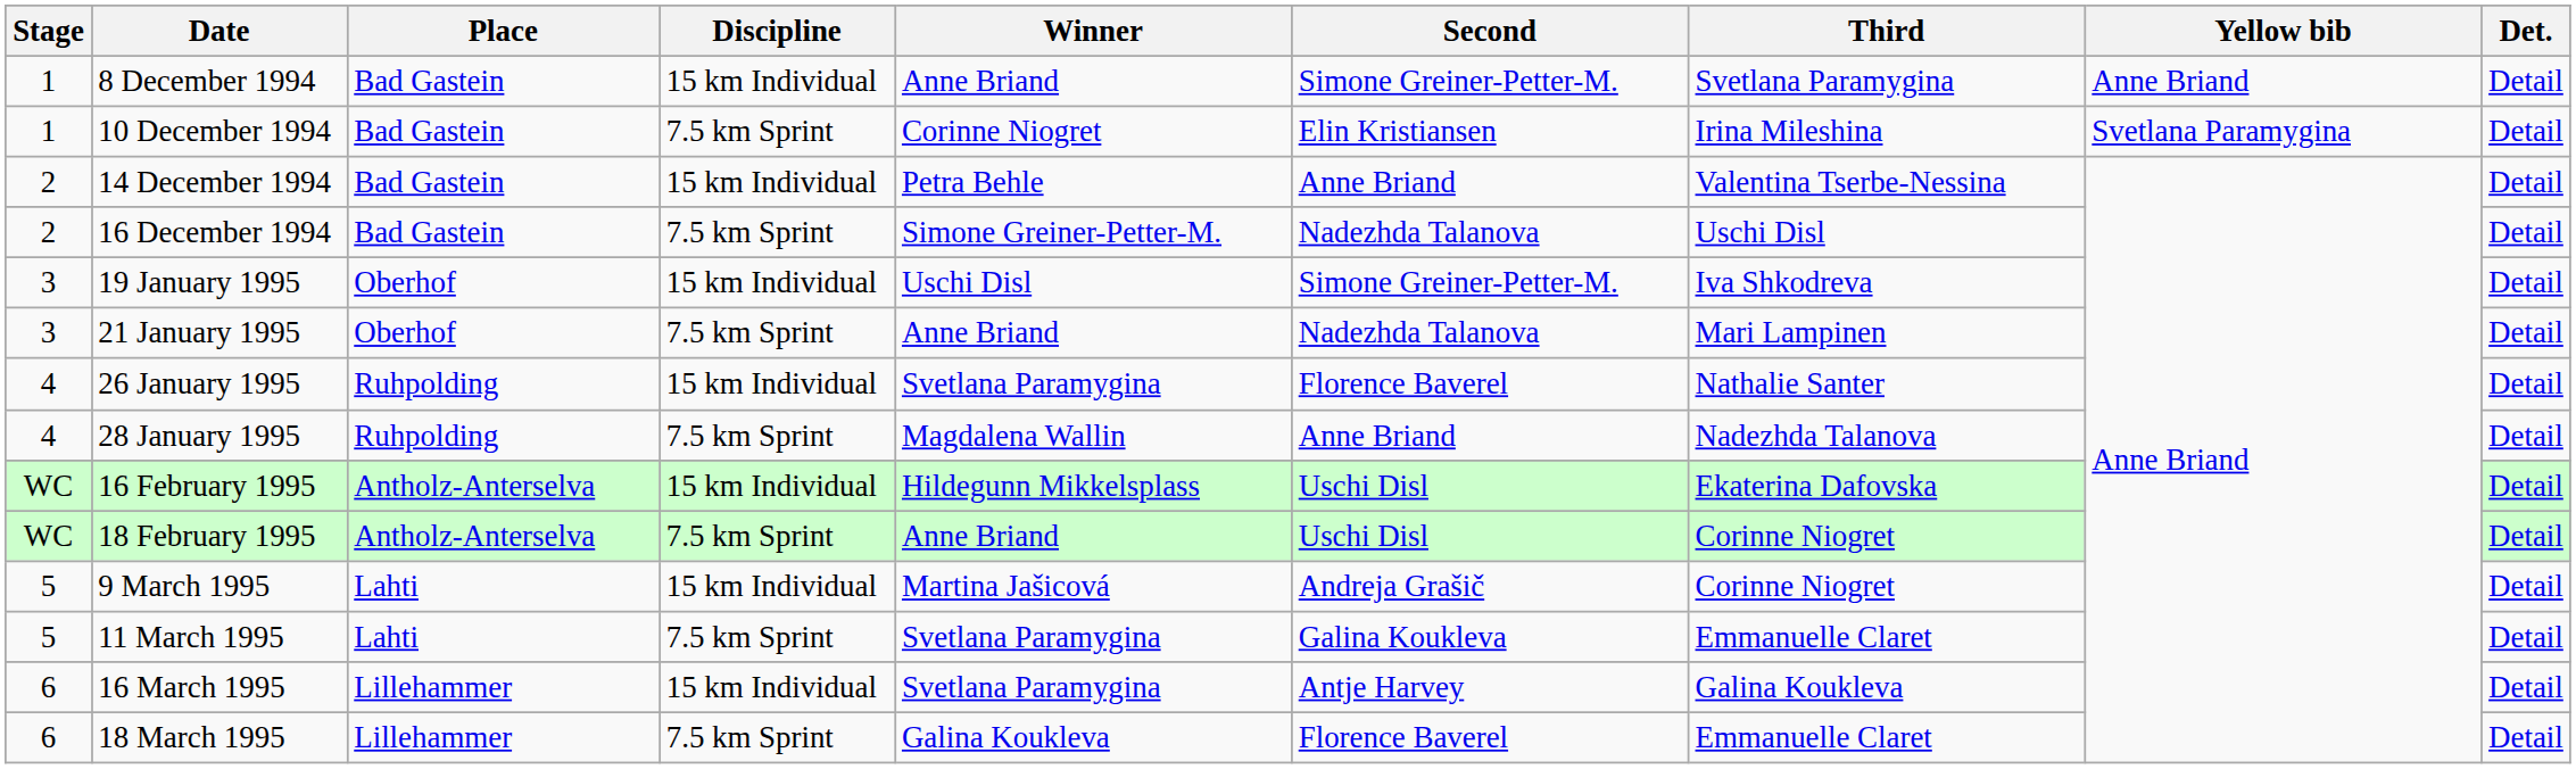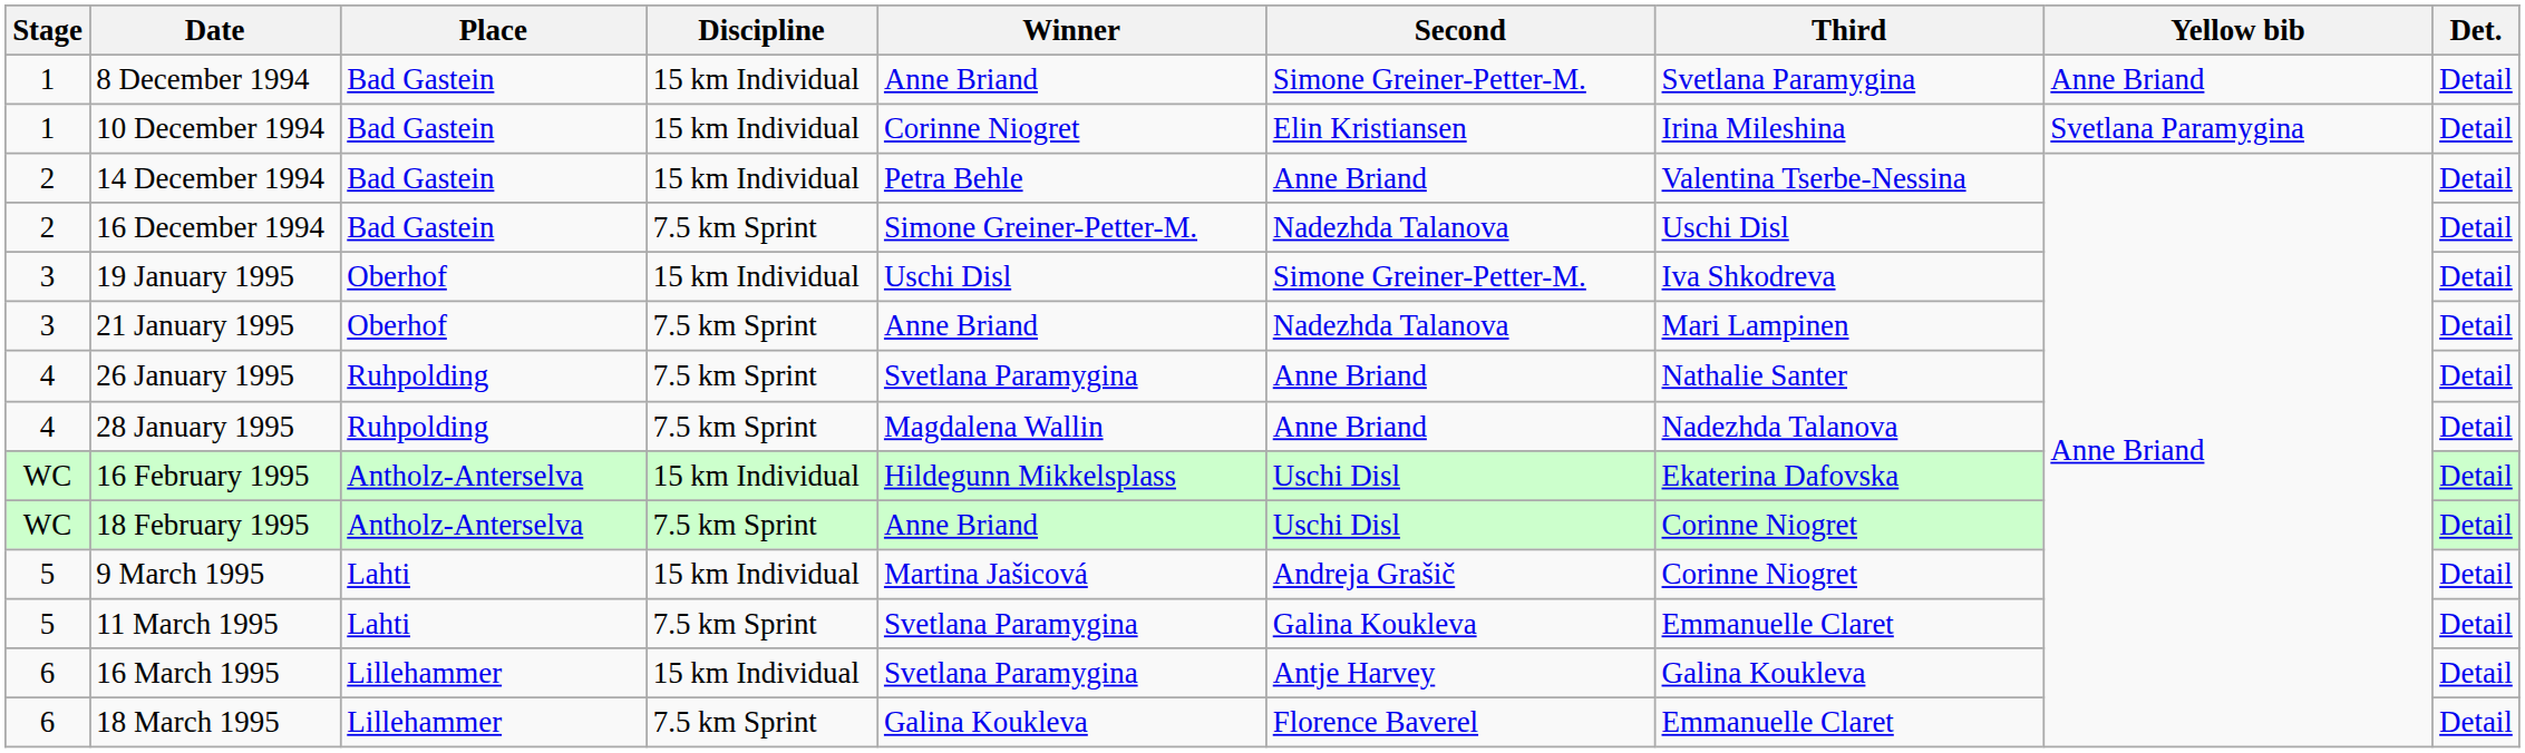10 December 1994 | Discipline: 7.5 km Sprint -> 15 km Individual
26 January 1995 | Discipline: 15 km Individual -> 7.5 km Sprint
26 January 1995 | Second: Florence Baverel -> Anne Briand
